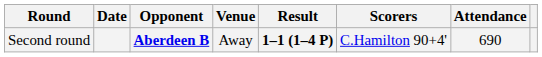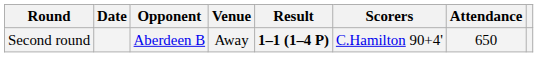Second round | Opponent: bold -> normal
Second round | Attendance: 690 -> 650
